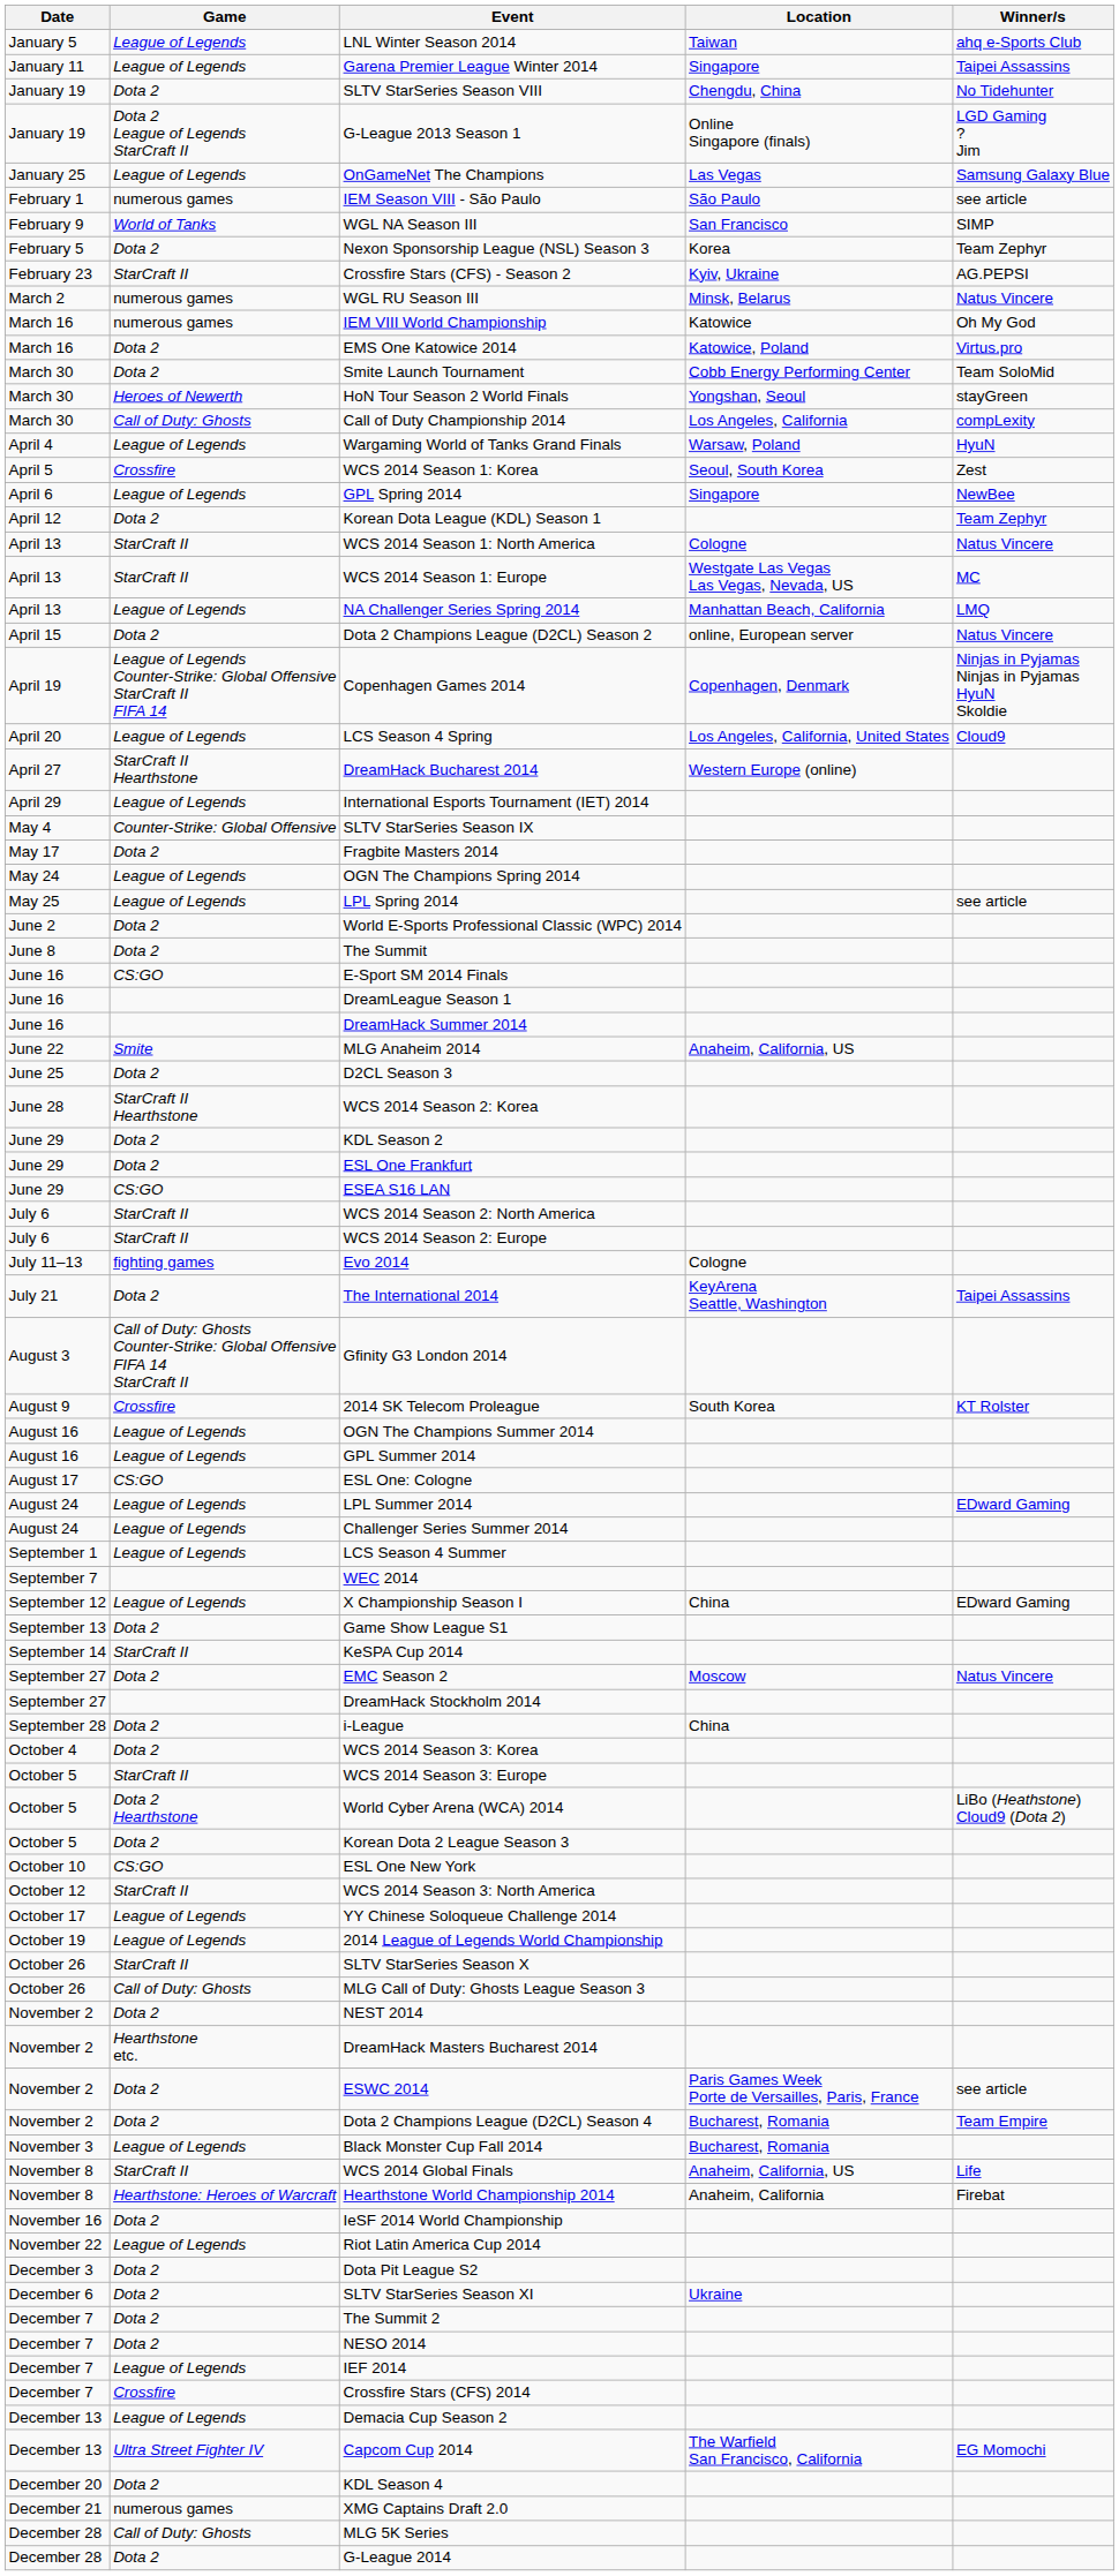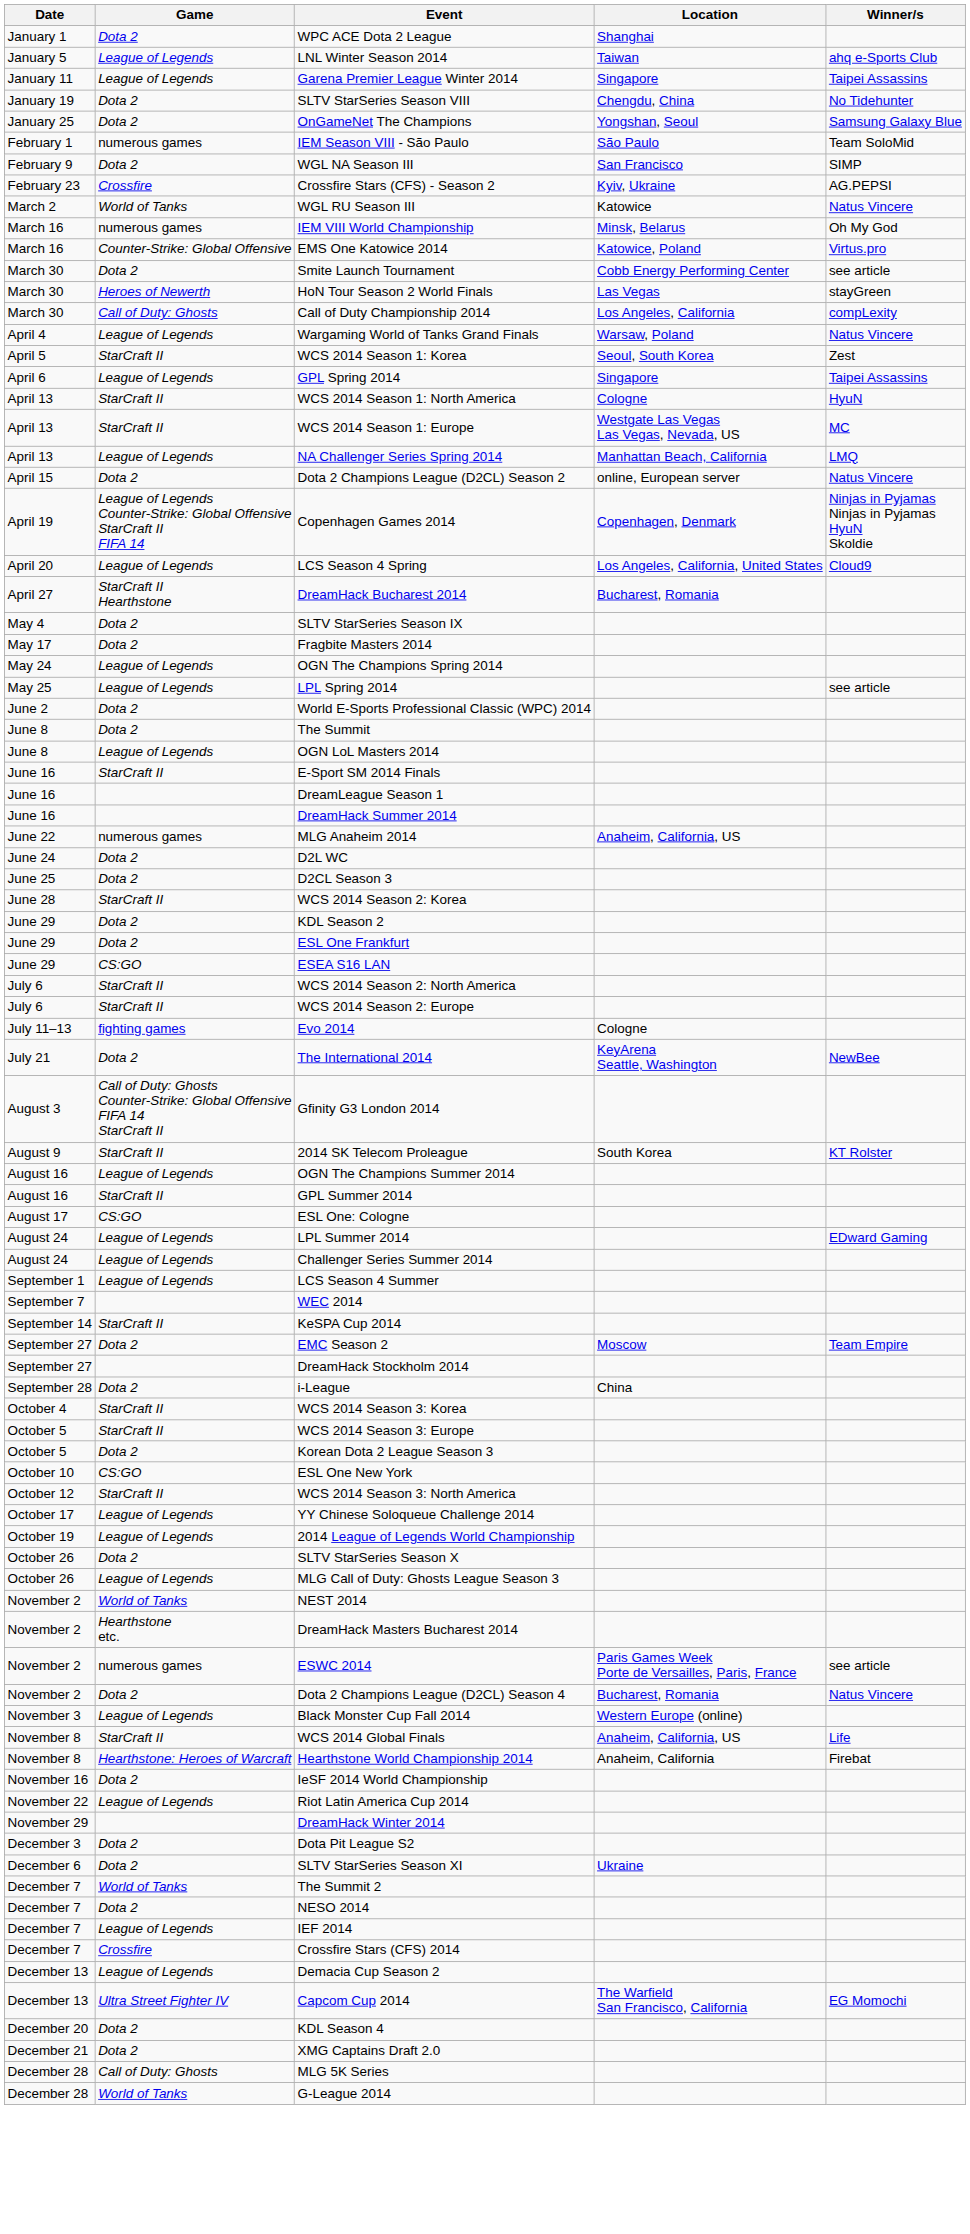+ row: January 1 | Dota 2 | WPC ACE Dota 2 League | Shanghai
- row: January 19 | Dota 2 League of Legends StarCraft II | G-League 2013 Season 1 | Online Singapore (finals) | LGD Gaming ? Jim
OnGameNet The Champions | Game: League of Legends -> Dota 2
OnGameNet The Champions | Location: Las Vegas -> Yongshan, Seoul
IEM Season VIII - São Paulo | Winner/s: see article -> Team SoloMid
WGL NA Season III | Game: World of Tanks -> Dota 2
- row: February 5 | Dota 2 | Nexon Sponsorship League (NSL) Season 3 | Korea | Team Zephyr
Crossfire Stars (CFS) - Season 2 | Game: StarCraft II -> Crossfire
WGL RU Season III | Game: numerous games -> World of Tanks
WGL RU Season III | Location: Minsk, Belarus -> Katowice
IEM VIII World Championship | Location: Katowice -> Minsk, Belarus
EMS One Katowice 2014 | Game: Dota 2 -> Counter-Strike: Global Offensive
Smite Launch Tournament | Winner/s: Team SoloMid -> see article
HoN Tour Season 2 World Finals | Location: Yongshan, Seoul -> Las Vegas
Wargaming World of Tanks Grand Finals | Winner/s: HyuN -> Natus Vincere
WCS 2014 Season 1: Korea | Game: Crossfire -> StarCraft II
GPL Spring 2014 | Winner/s: NewBee -> Taipei Assassins
- row: April 12 | Dota 2 | Korean Dota League (KDL) Season 1 | Team Zephyr
WCS 2014 Season 1: North America | Winner/s: Natus Vincere -> HyuN
DreamHack Bucharest 2014 | Location: Western Europe (online) -> Bucharest, Romania
- row: April 29 | League of Legends | International Esports Tournament (IET) 2014
SLTV StarSeries Season IX | Game: Counter-Strike: Global Offensive -> Dota 2
+ row: June 8 | League of Legends | OGN LoL Masters 2014
E-Sport SM 2014 Finals | Game: CS:GO -> StarCraft II
MLG Anaheim 2014 | Game: Smite -> numerous games
+ row: June 24 | Dota 2 | D2L WC
WCS 2014 Season 2: Korea | Game: StarCraft II Hearthstone -> StarCraft II
The International 2014 | Winner/s: Taipei Assassins -> NewBee
2014 SK Telecom Proleague | Game: Crossfire -> StarCraft II
GPL Summer 2014 | Game: League of Legends -> StarCraft II
- row: September 12 | League of Legends | X Championship Season I | China | EDward Gaming
- row: September 13 | Dota 2 | Game Show League S1
EMC Season 2 | Winner/s: Natus Vincere -> Team Empire
WCS 2014 Season 3: Korea | Game: Dota 2 -> StarCraft II
- row: October 5 | Dota 2 Hearthstone | World Cyber Arena (WCA) 2014 | LiBo (Heathstone) Cloud9 (Dota 2)
SLTV StarSeries Season X | Game: StarCraft II -> Dota 2
MLG Call of Duty: Ghosts League Season 3 | Game: Call of Duty: Ghosts -> League of Legends
NEST 2014 | Game: Dota 2 -> World of Tanks
ESWC 2014 | Game: Dota 2 -> numerous games
Dota 2 Champions League (D2CL) Season 4 | Winner/s: Team Empire -> Natus Vincere
Black Monster Cup Fall 2014 | Location: Bucharest, Romania -> Western Europe (online)
+ row: November 29 | DreamHack Winter 2014
The Summit 2 | Game: Dota 2 -> World of Tanks
XMG Captains Draft 2.0 | Game: numerous games -> Dota 2
G-League 2014 | Game: Dota 2 -> World of Tanks
